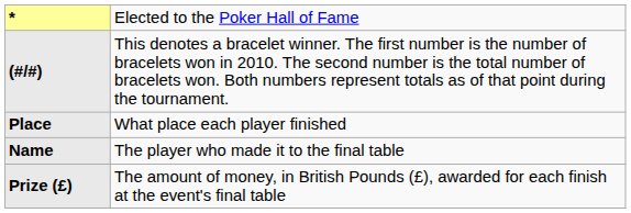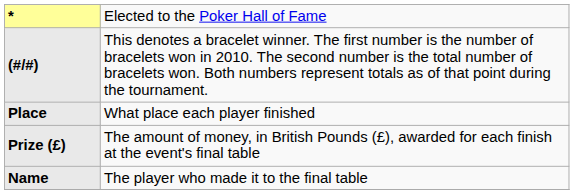rows swapped: Name <-> Prize (£)
